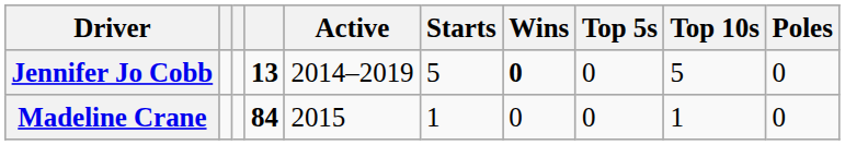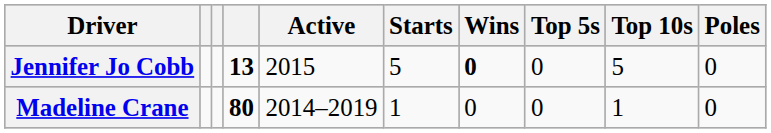Jennifer Jo Cobb | Active: 2014–2019 -> 2015
Madeline Crane | column 4: 84 -> 80
Madeline Crane | Active: 2015 -> 2014–2019
